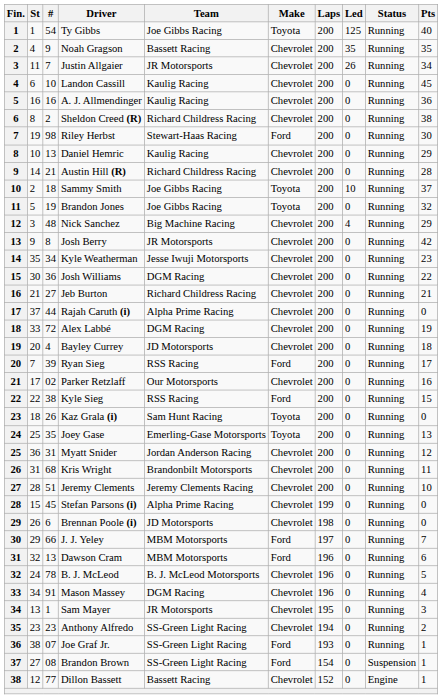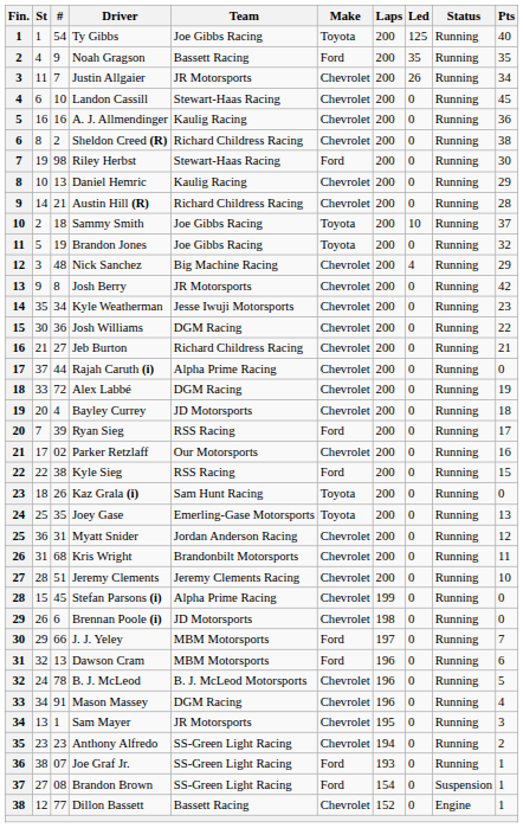Noah Gragson | Make: Chevrolet -> Ford
Landon Cassill | Team: Kaulig Racing -> Stewart-Haas Racing
